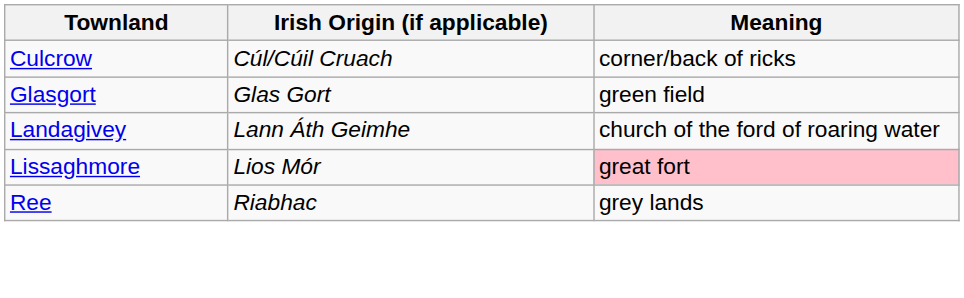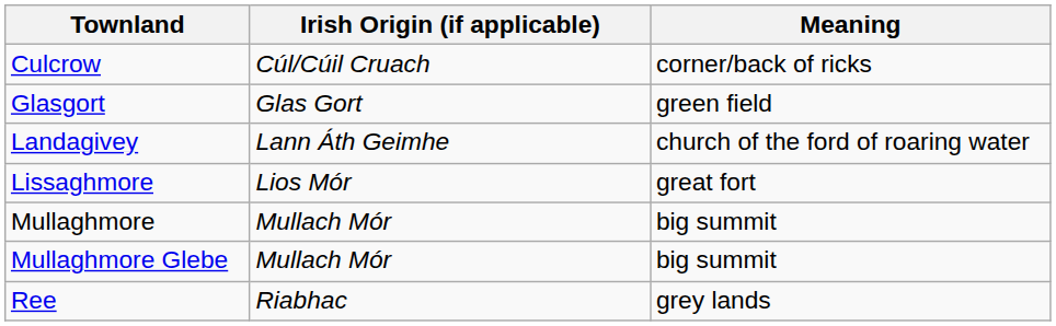Lissaghmore | Meaning: pink background -> no background
+ row: Mullaghmore | Mullach Mór | big summit
+ row: Mullaghmore Glebe | Mullach Mór | big summit
